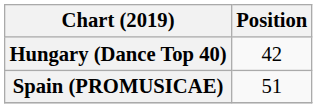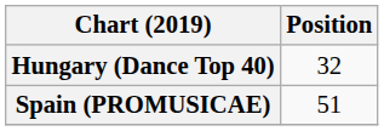Hungary (Dance Top 40) | Position: 42 -> 32
